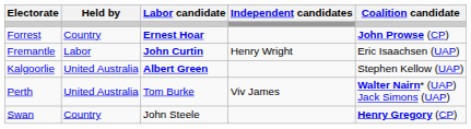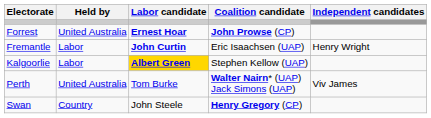columns swapped: Coalition candidate <-> Independent candidates
Forrest | Held by: Country -> United Australia
Kalgoorlie | Held by: United Australia -> Labor
Kalgoorlie | Labor candidate: no background -> gold background
